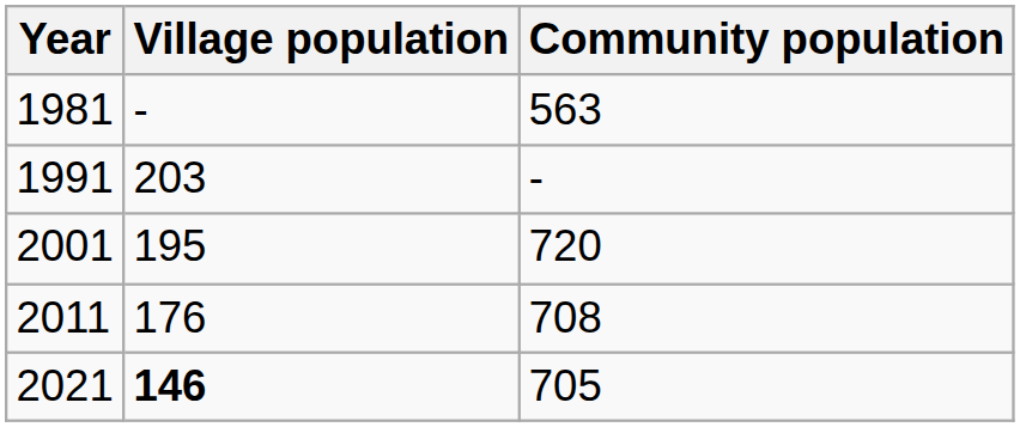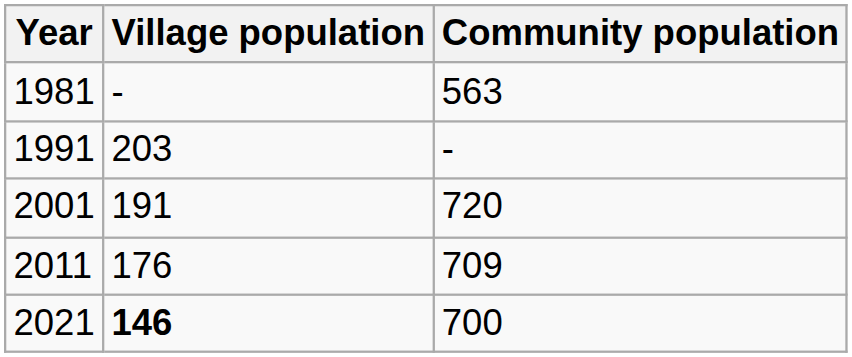2001 | Village population: 195 -> 191
2011 | Community population: 708 -> 709
2021 | Community population: 705 -> 700
